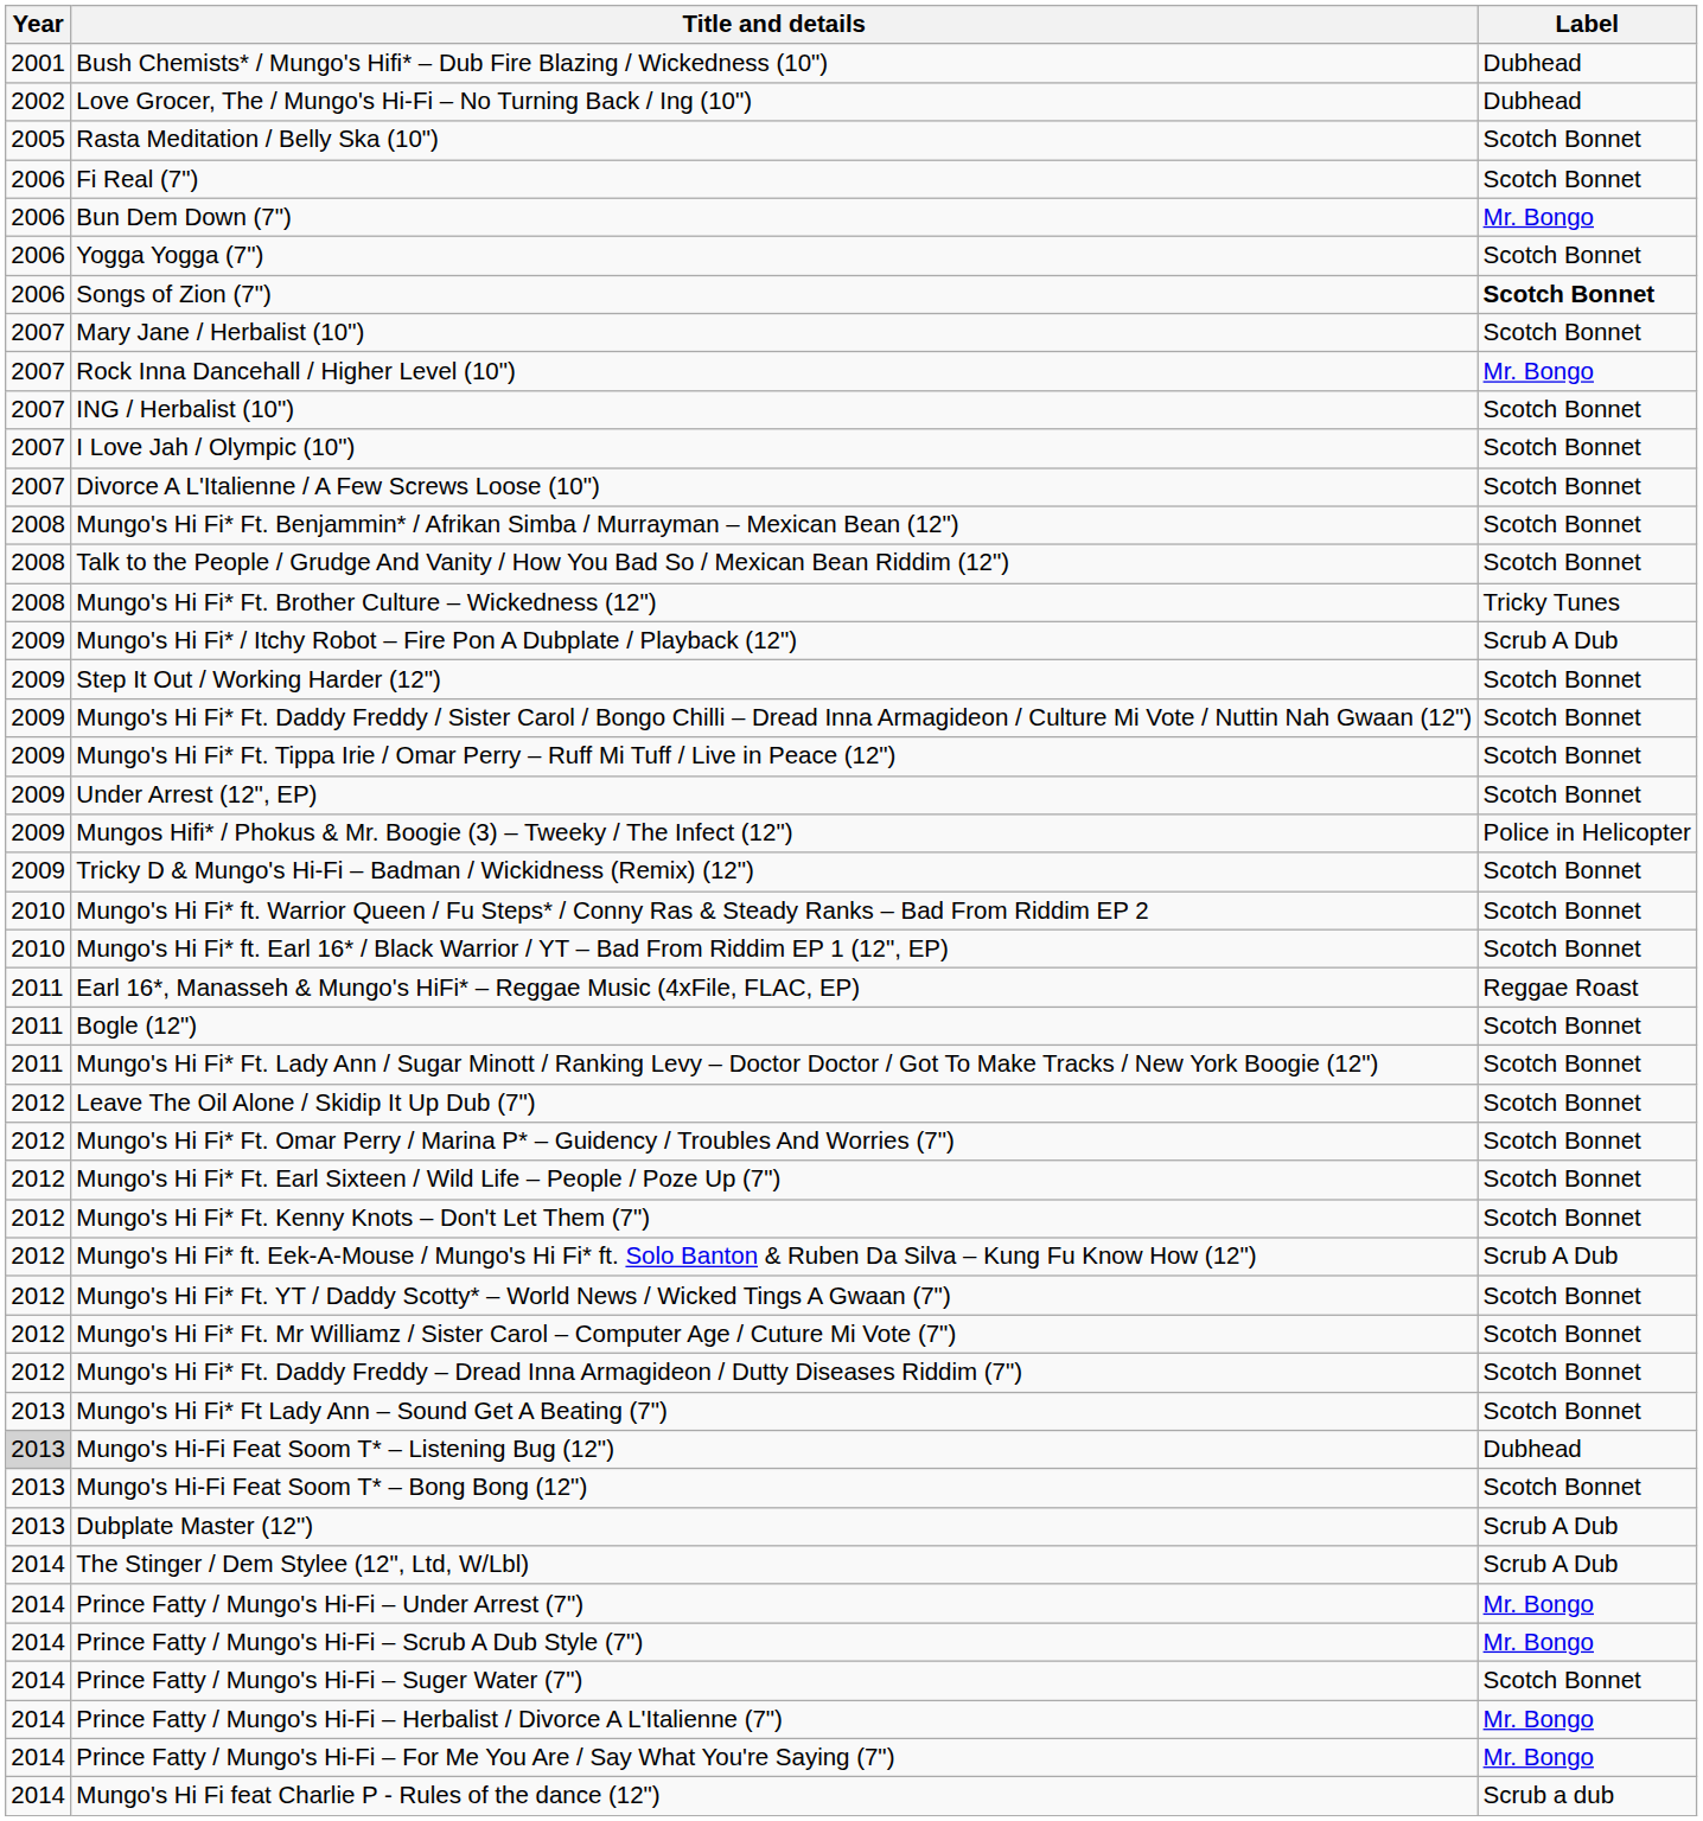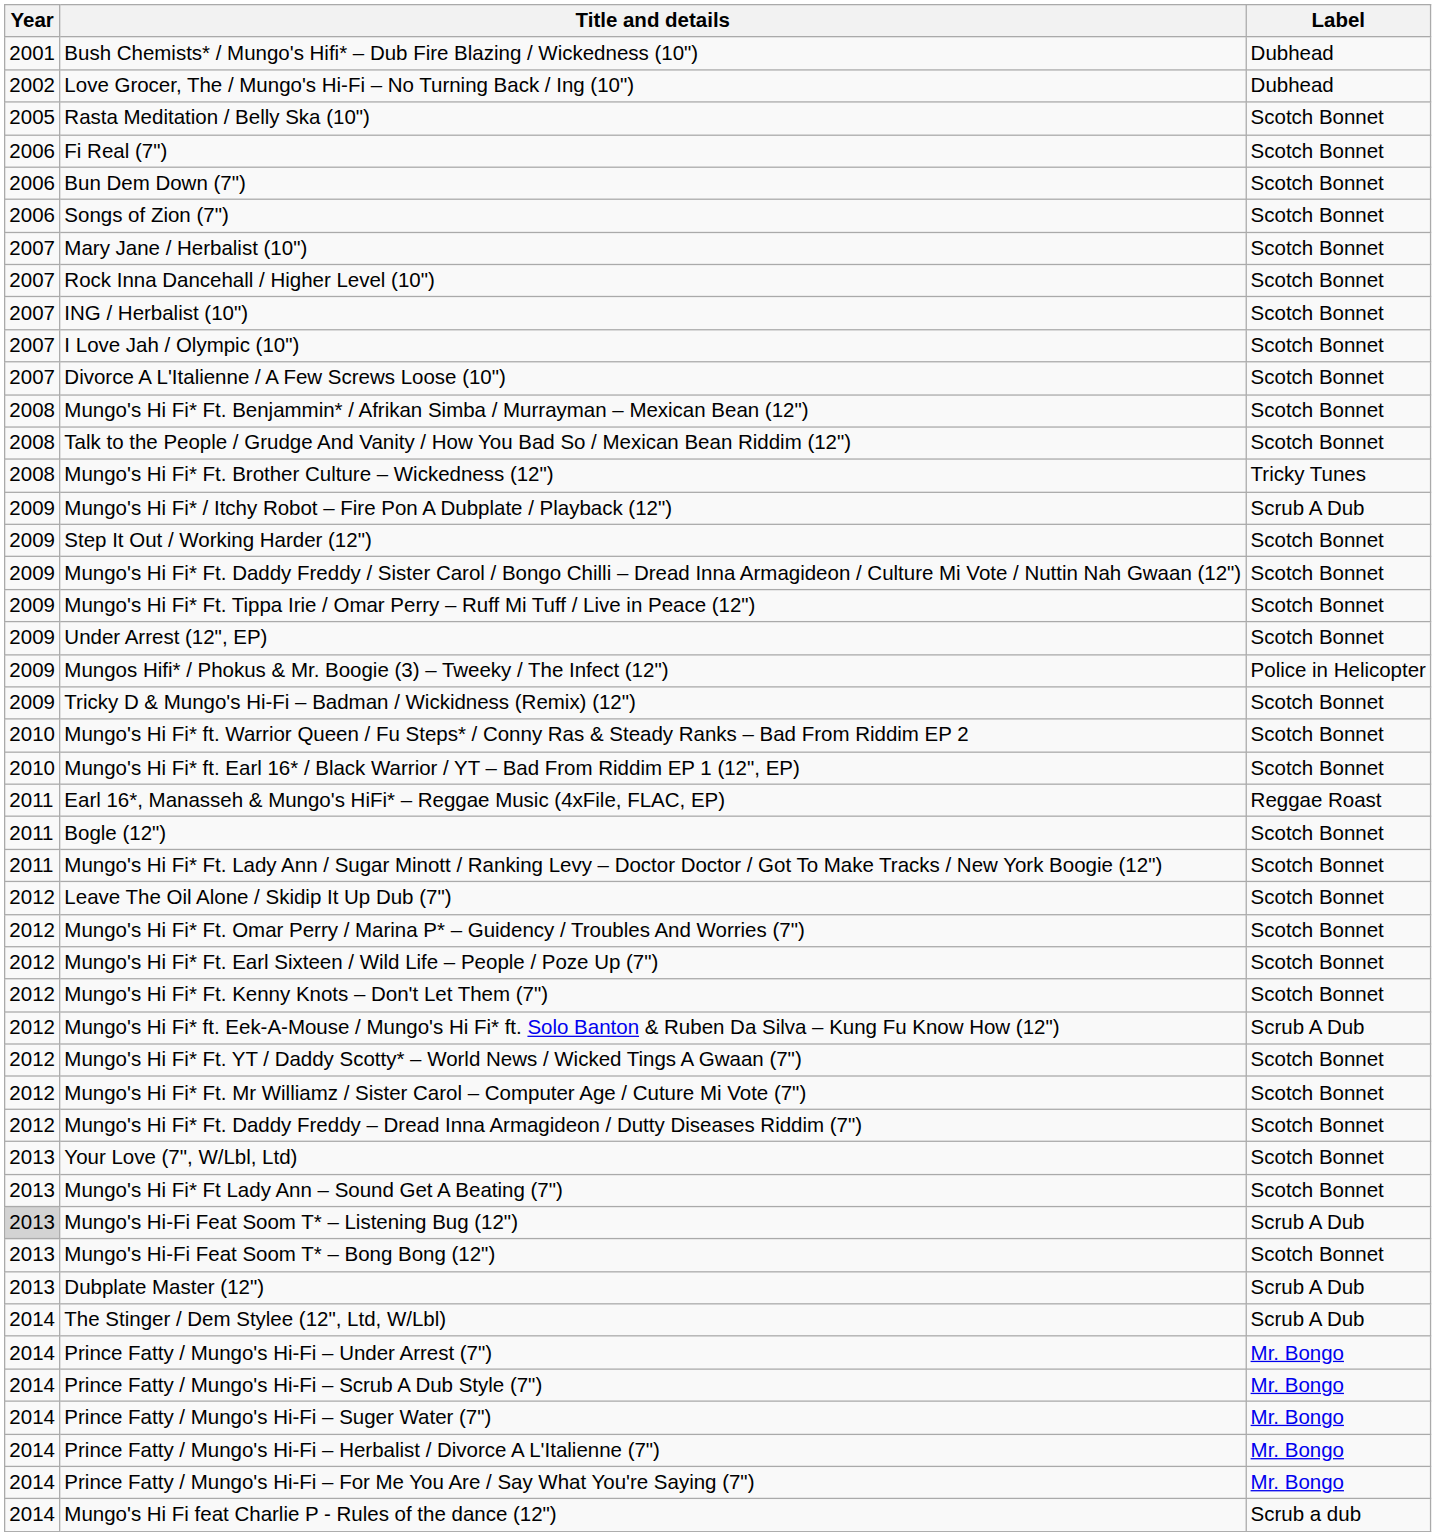Bun Dem Down (7") | Label: Mr. Bongo -> Scotch Bonnet
- row: 2006 | Yogga Yogga (7") | Scotch Bonnet
Songs of Zion (7") | Label: bold -> normal
Rock Inna Dancehall / Higher Level (10") | Label: Mr. Bongo -> Scotch Bonnet
+ row: 2013 | Your Love (7", W/Lbl, Ltd) | Scotch Bonnet
Mungo's Hi-Fi Feat Soom T* – Listening Bug (12") | Label: Dubhead -> Scrub A Dub
Prince Fatty / Mungo's Hi-Fi – Suger Water (7") | Label: Scotch Bonnet -> Mr. Bongo
